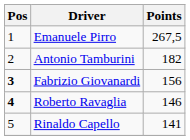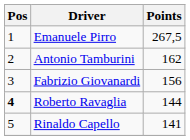Antonio Tamburini | Points: 182 -> 162
Fabrizio Giovanardi | Pos: bold -> normal
Roberto Ravaglia | Points: 146 -> 144
